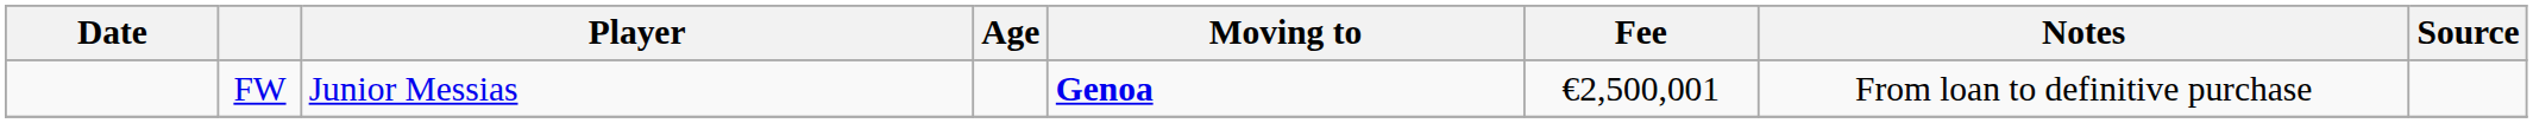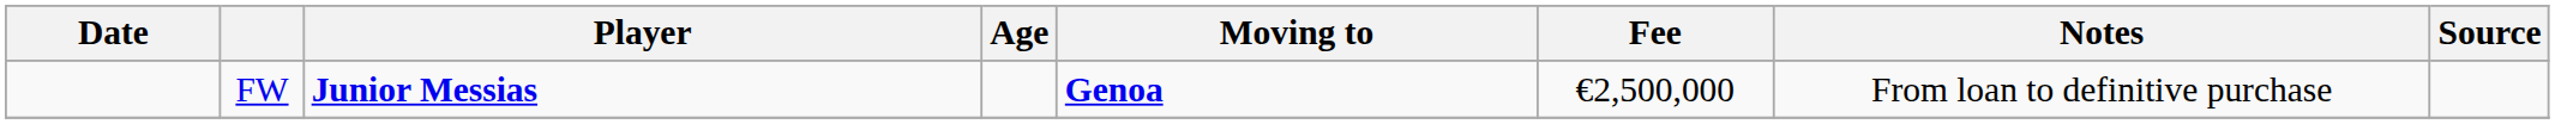FW | Player: normal -> bold
FW | Fee: €2,500,001 -> €2,500,000
